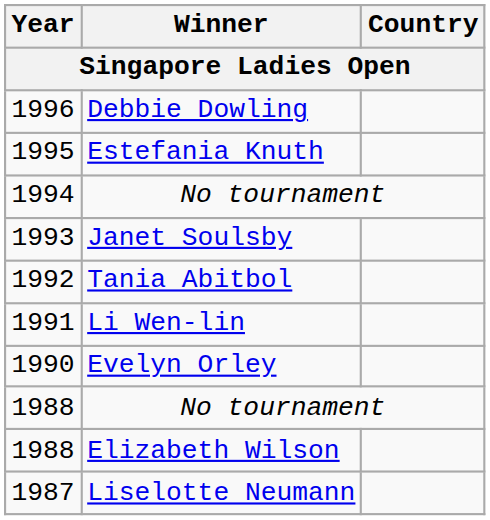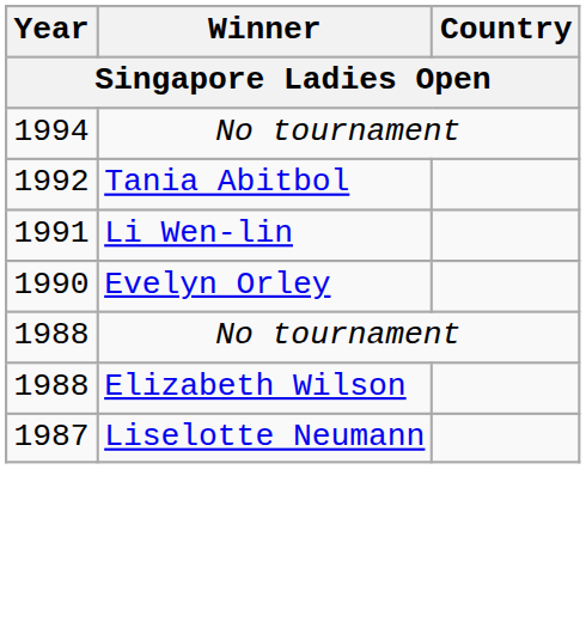- row: 1996 | Debbie Dowling
- row: 1995 | Estefania Knuth
- row: 1993 | Janet Soulsby
